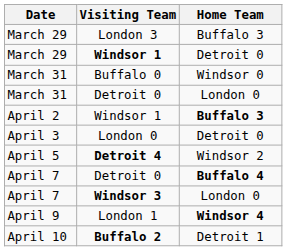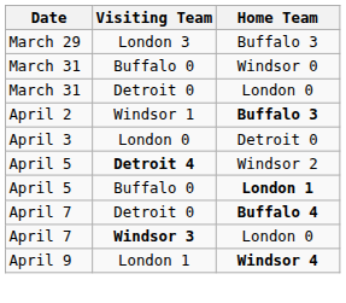- row: March 29 | Windsor 1 | Detroit 0
+ row: April 5 | Buffalo 0 | London 1
- row: April 10 | Buffalo 2 | Detroit 1
